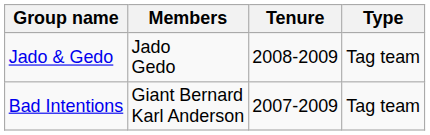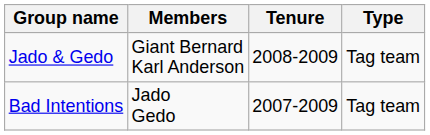Jado & Gedo | Members: Jado Gedo -> Giant Bernard Karl Anderson
Bad Intentions | Members: Giant Bernard Karl Anderson -> Jado Gedo
